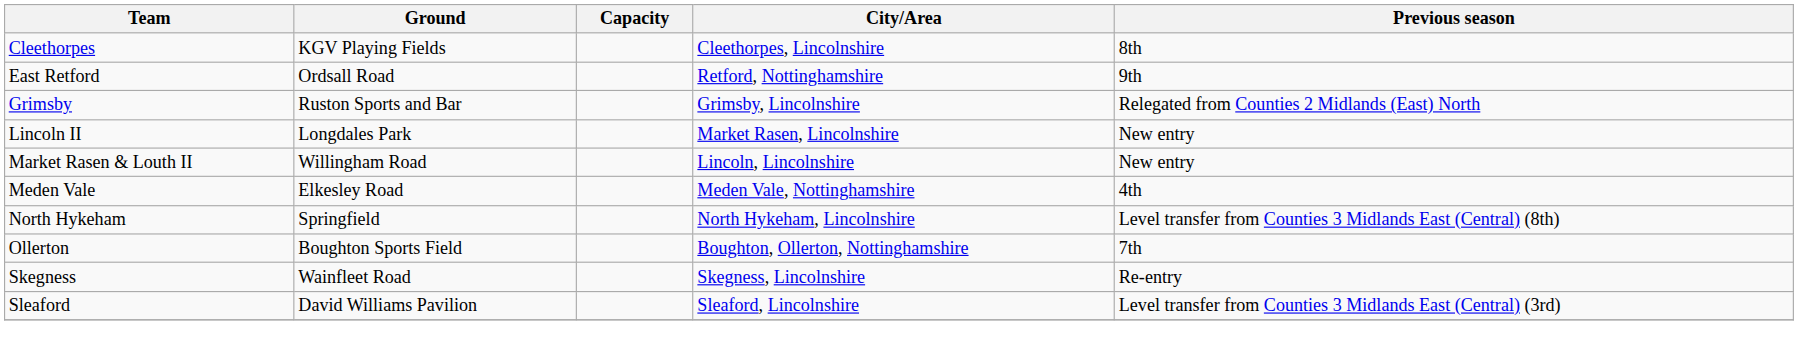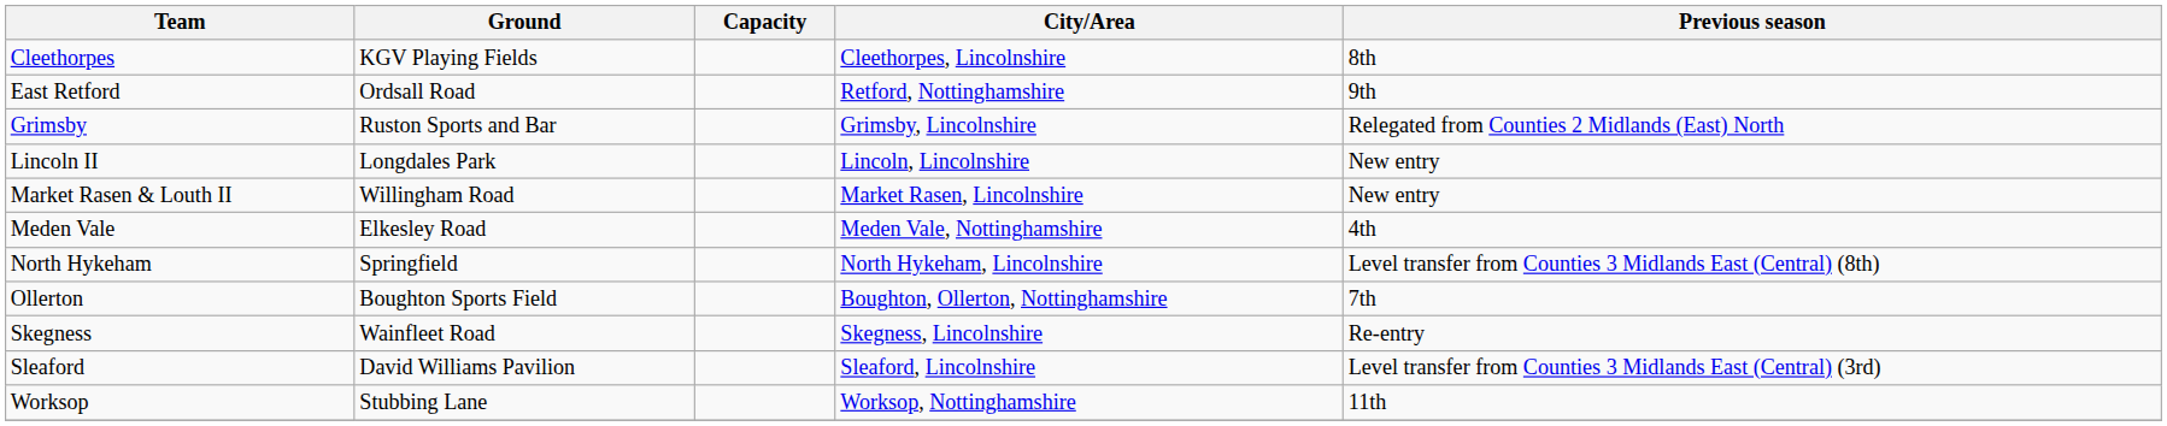Lincoln II | City/Area: Market Rasen, Lincolnshire -> Lincoln, Lincolnshire
Market Rasen & Louth II | City/Area: Lincoln, Lincolnshire -> Market Rasen, Lincolnshire
+ row: Worksop | Stubbing Lane | Worksop, Nottinghamshire | 11th
